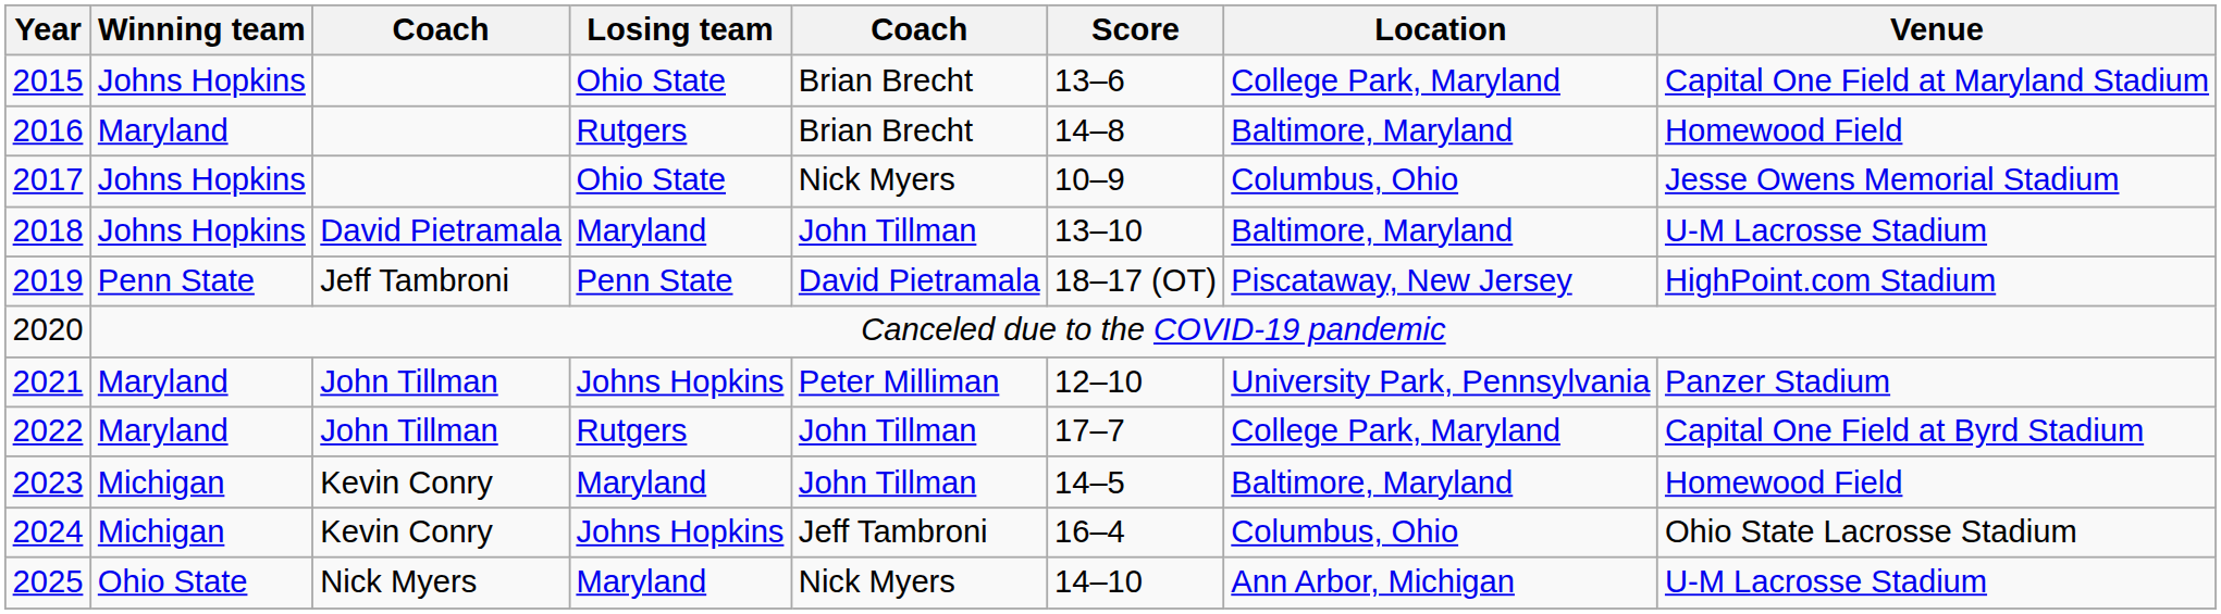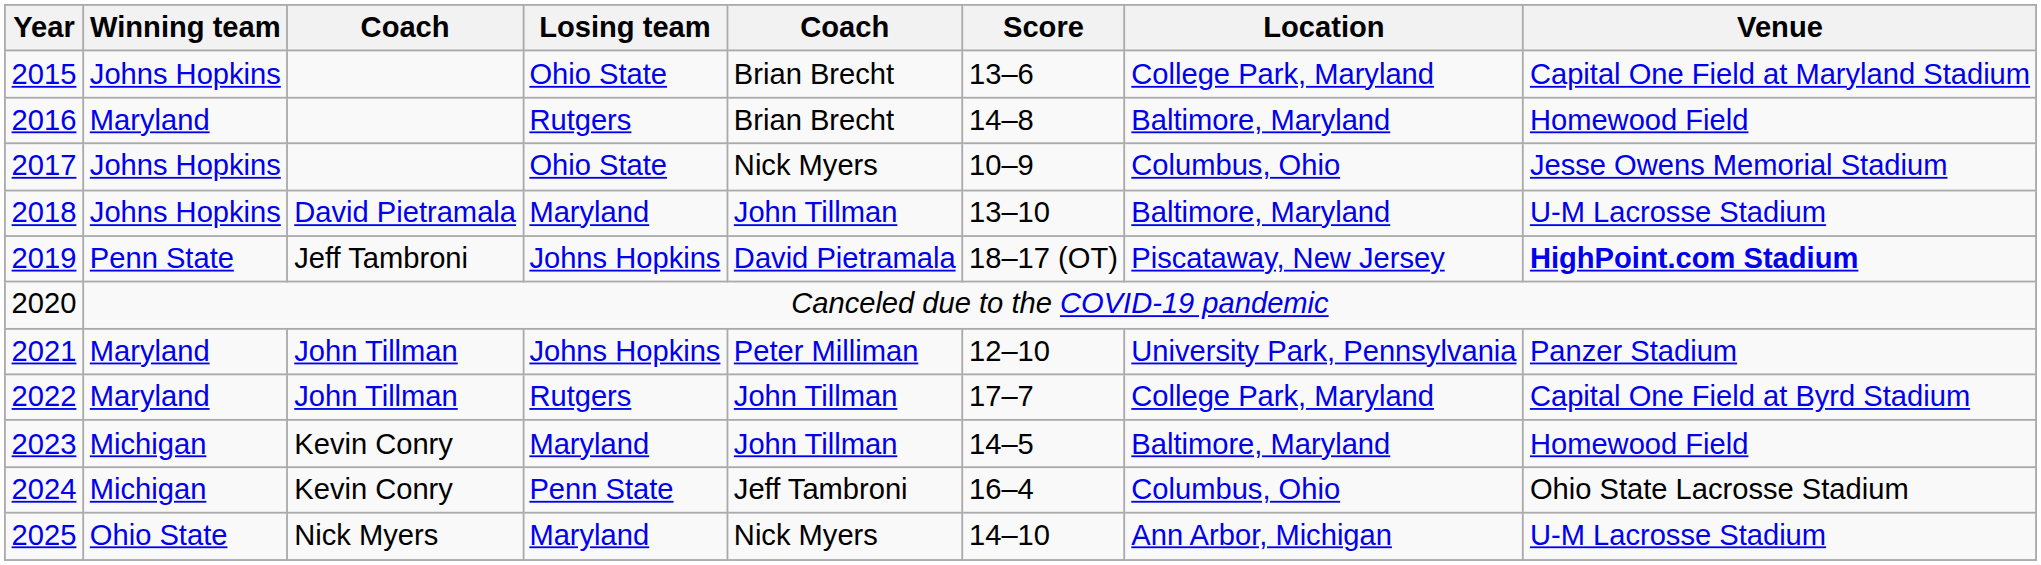2019 | Losing team: Penn State -> Johns Hopkins
2019 | Venue: normal -> bold
2024 | Losing team: Johns Hopkins -> Penn State
